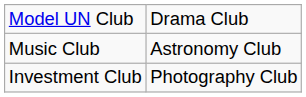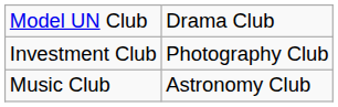rows swapped: Music Club <-> Investment Club
